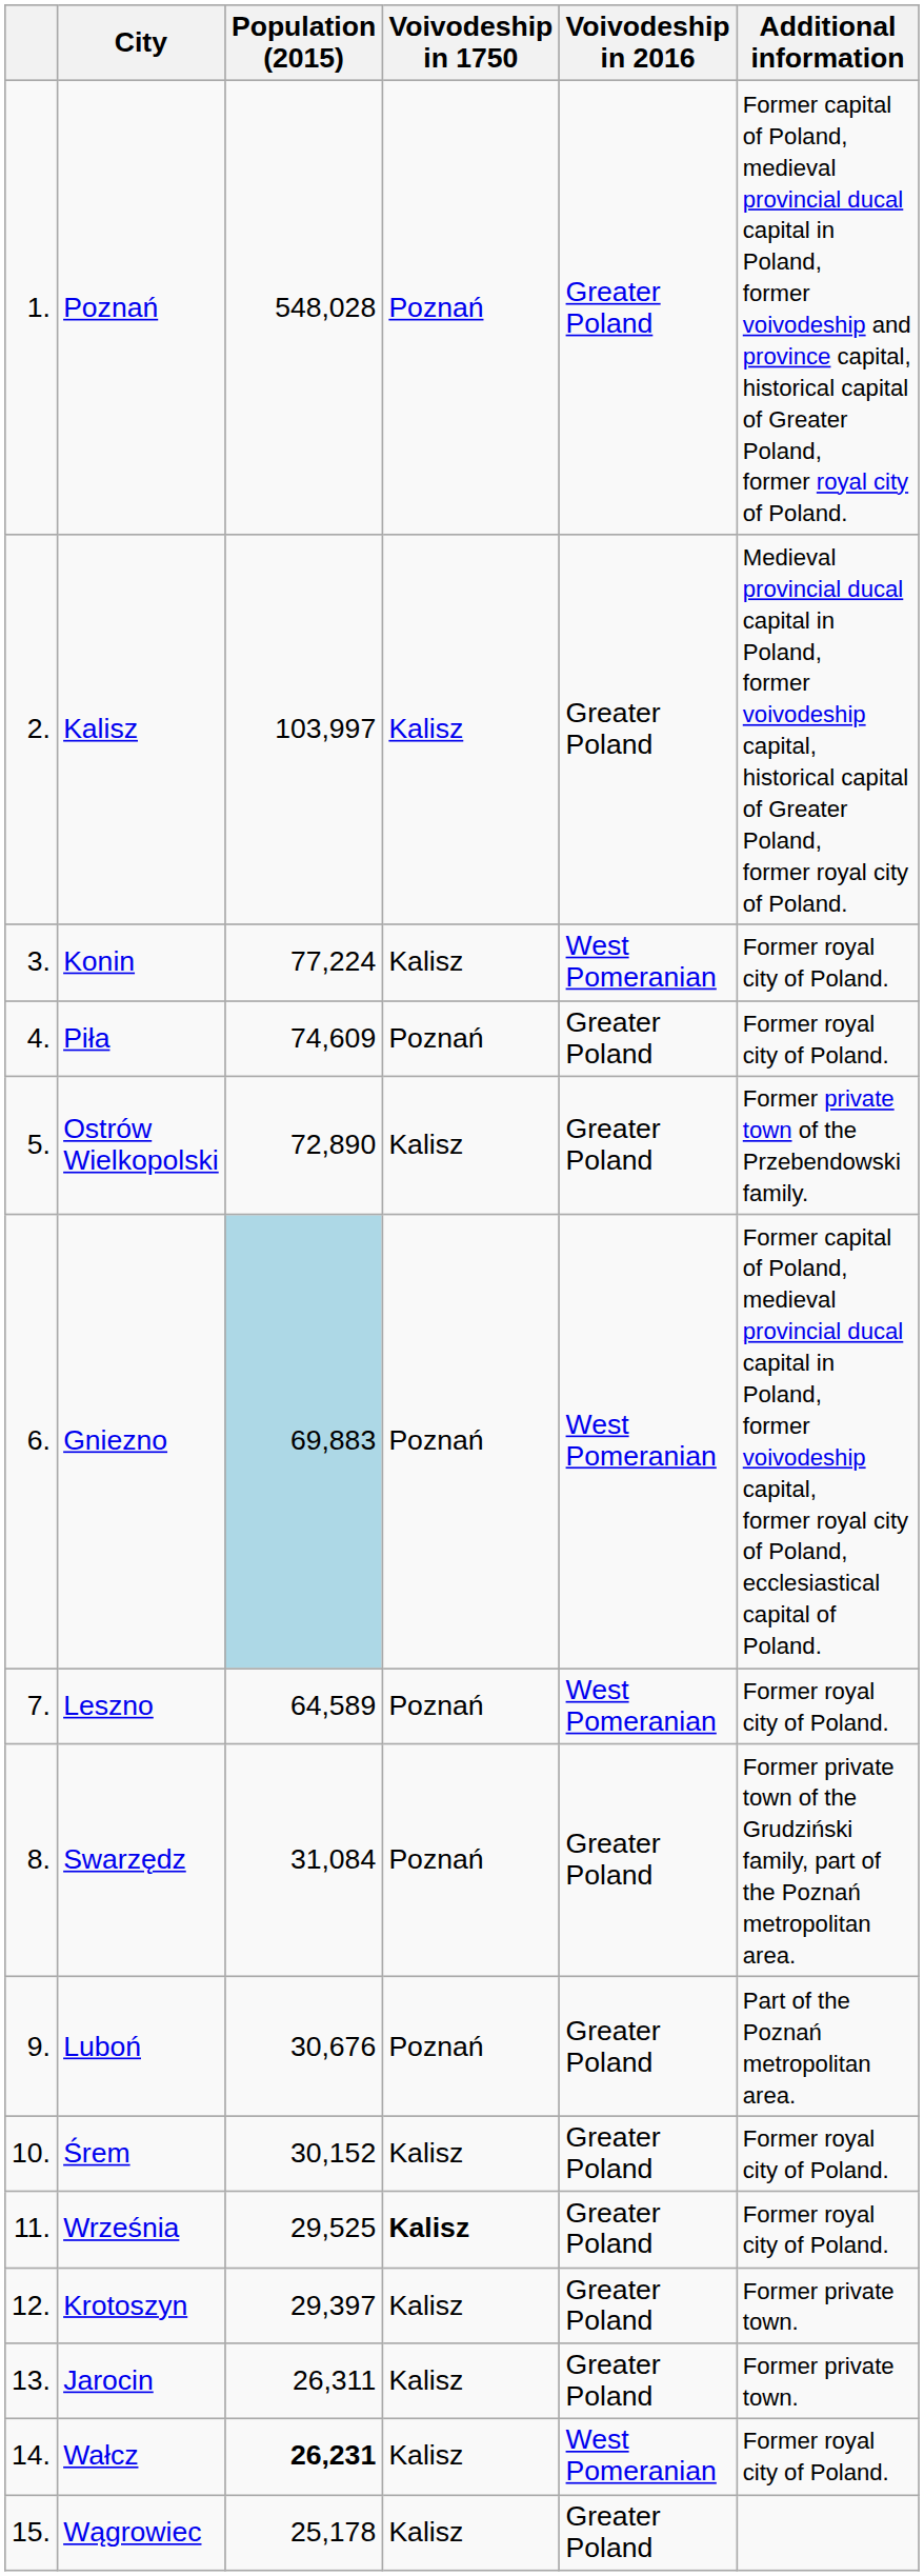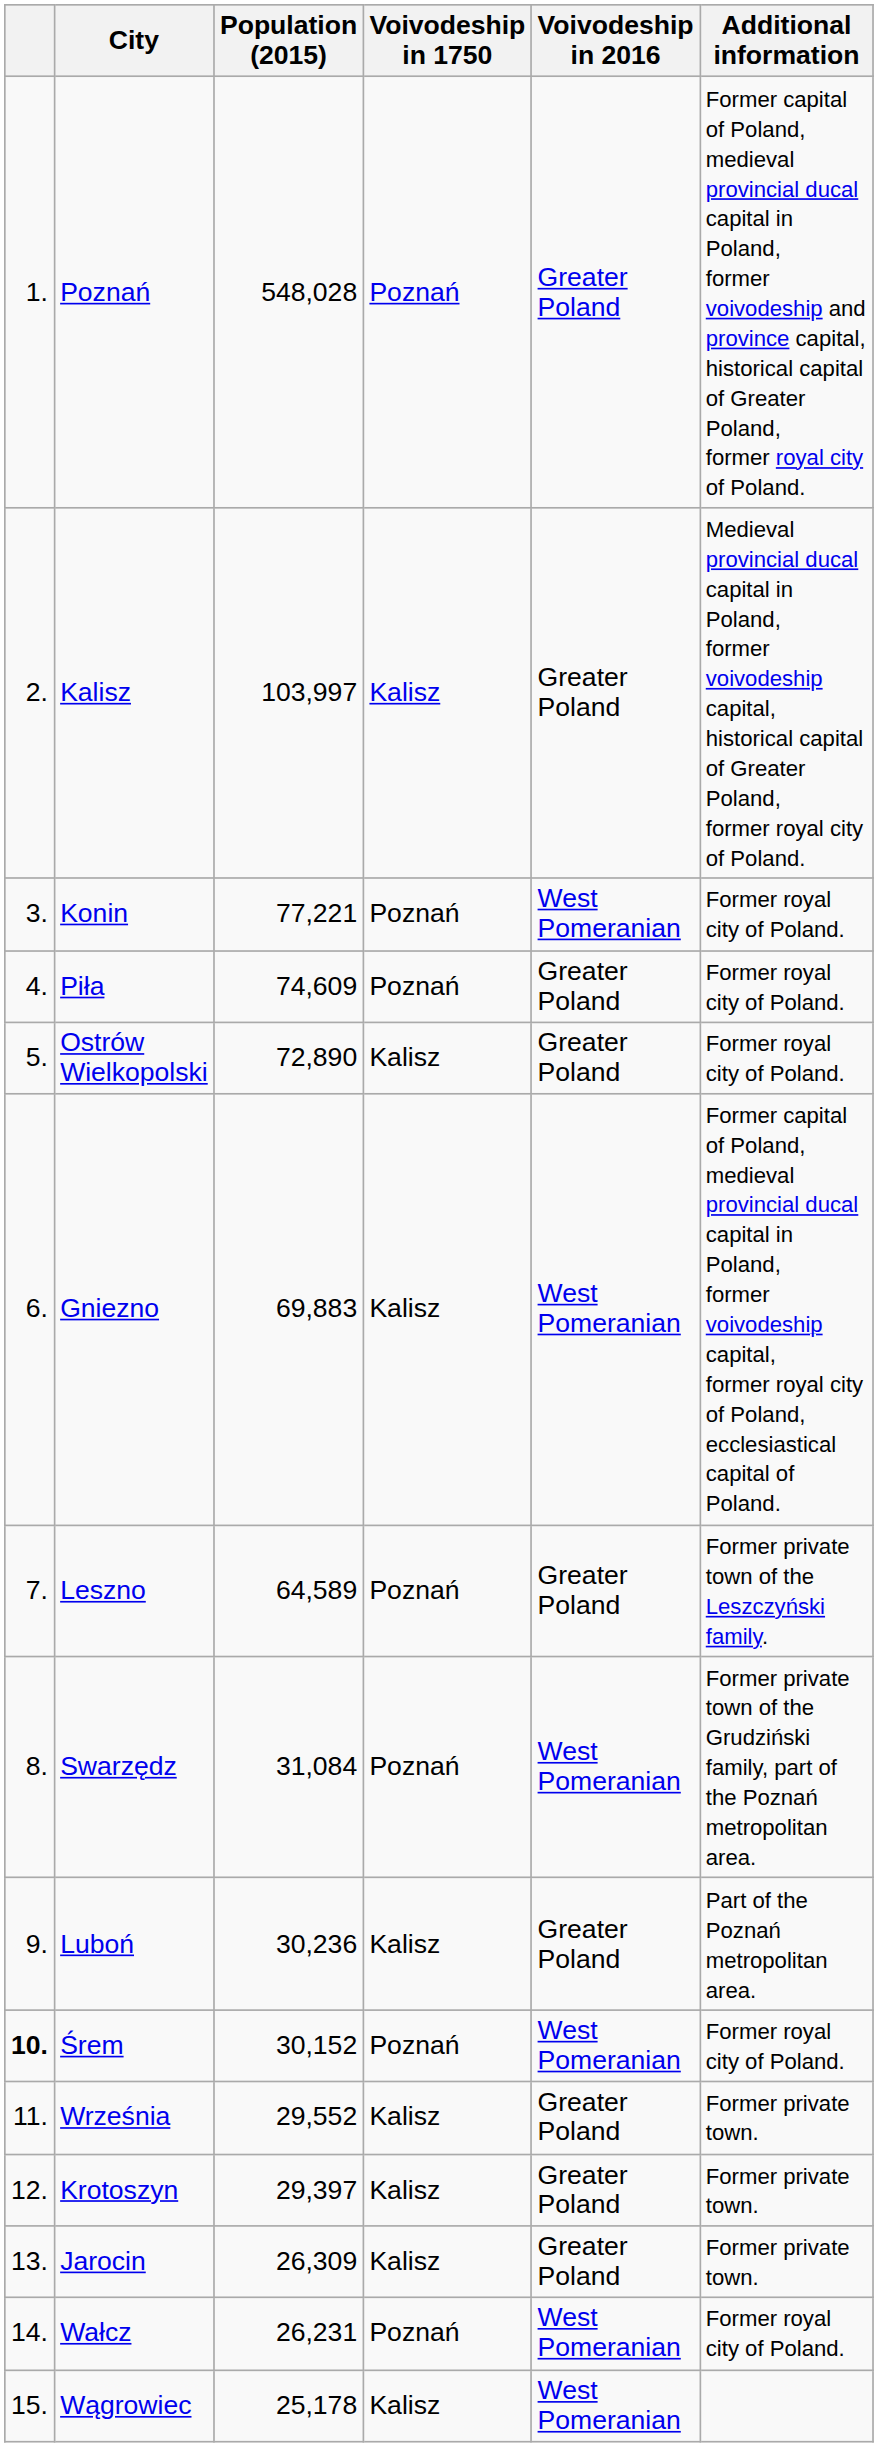Konin | Population (2015): 77,224 -> 77,221
Konin | Voivodeship in 1750: Kalisz -> Poznań
Ostrów Wielkopolski | Additional information: Former private town of the Przebendowski family. -> Former royal city of Poland.
Gniezno | Population (2015): lightblue background -> no background
Gniezno | Voivodeship in 1750: Poznań -> Kalisz
Leszno | Voivodeship in 2016: West Pomeranian -> Greater Poland
Leszno | Additional information: Former royal city of Poland. -> Former private town of the Leszczyński family.
Swarzędz | Voivodeship in 2016: Greater Poland -> West Pomeranian
Luboń | Population (2015): 30,676 -> 30,236
Luboń | Voivodeship in 1750: Poznań -> Kalisz
Śrem | column 1: normal -> bold
Śrem | Voivodeship in 1750: Kalisz -> Poznań
Śrem | Voivodeship in 2016: Greater Poland -> West Pomeranian
Września | Population (2015): 29,525 -> 29,552
Września | Voivodeship in 1750: bold -> normal
Września | Additional information: Former royal city of Poland. -> Former private town.
Jarocin | Population (2015): 26,311 -> 26,309
Wałcz | Population (2015): bold -> normal
Wałcz | Voivodeship in 1750: Kalisz -> Poznań
Wągrowiec | Voivodeship in 2016: Greater Poland -> West Pomeranian
